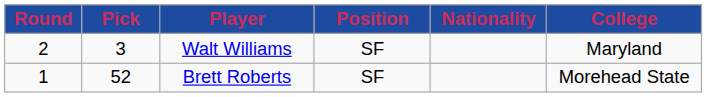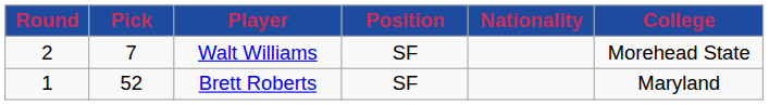Walt Williams | Pick: 3 -> 7
Walt Williams | College: Maryland -> Morehead State
Brett Roberts | College: Morehead State -> Maryland
